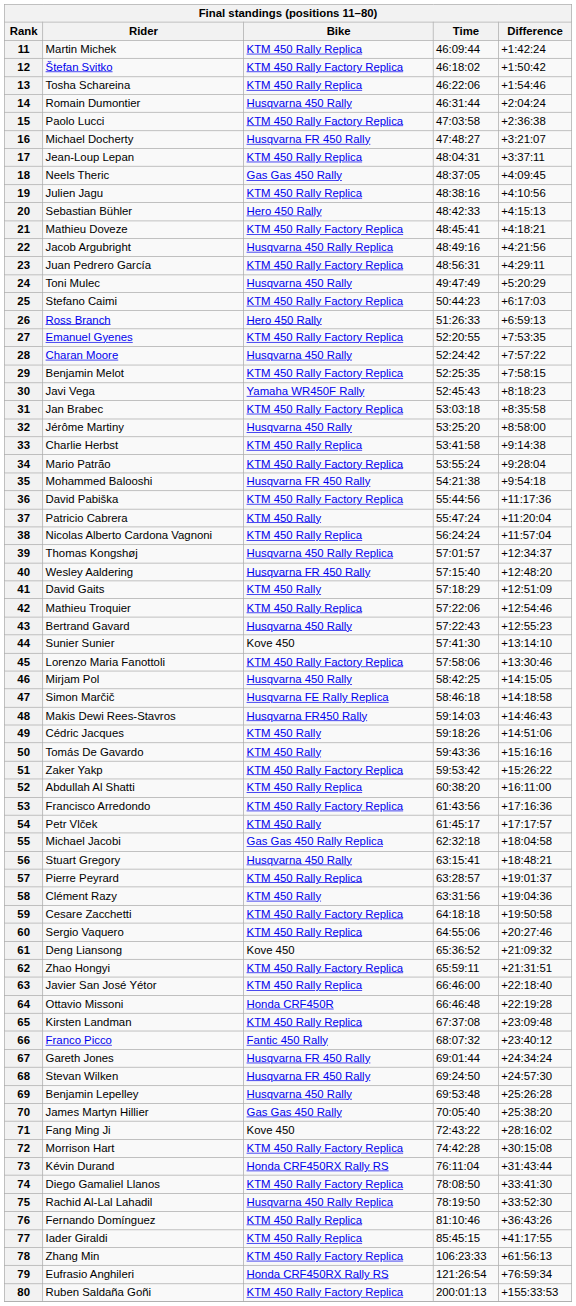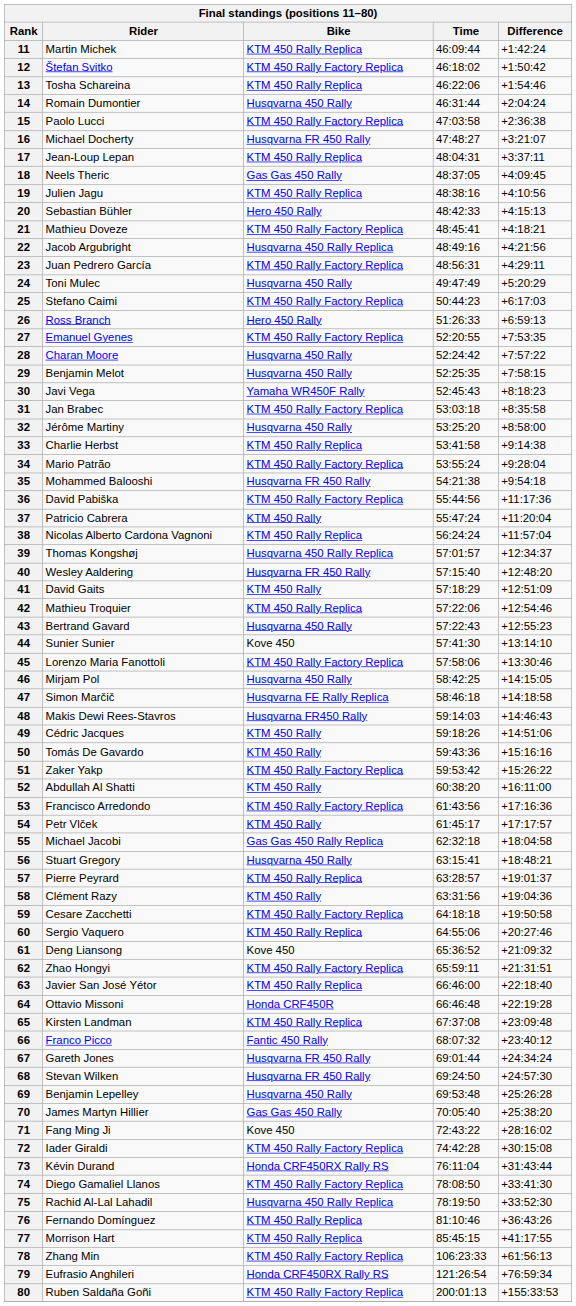29 | Bike: KTM 450 Rally Factory Replica -> Husqvarna 450 Rally
52 | Bike: KTM 450 Rally Replica -> KTM 450 Rally
72 | Rider: Morrison Hart -> Iader Giraldi
77 | Rider: Iader Giraldi -> Morrison Hart
